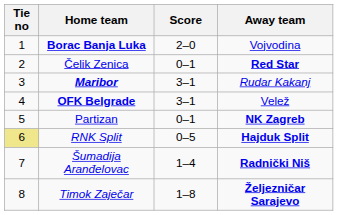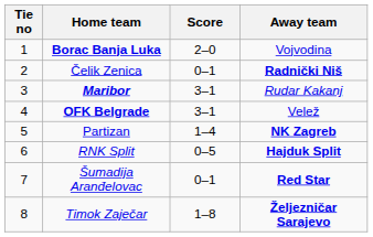Čelik Zenica | Away team: Red Star -> Radnički Niš
Partizan | Score: 0–1 -> 1–4
RNK Split | Tie no: khaki background -> no background
Šumadija Aranđelovac | Score: 1–4 -> 0–1
Šumadija Aranđelovac | Away team: Radnički Niš -> Red Star
